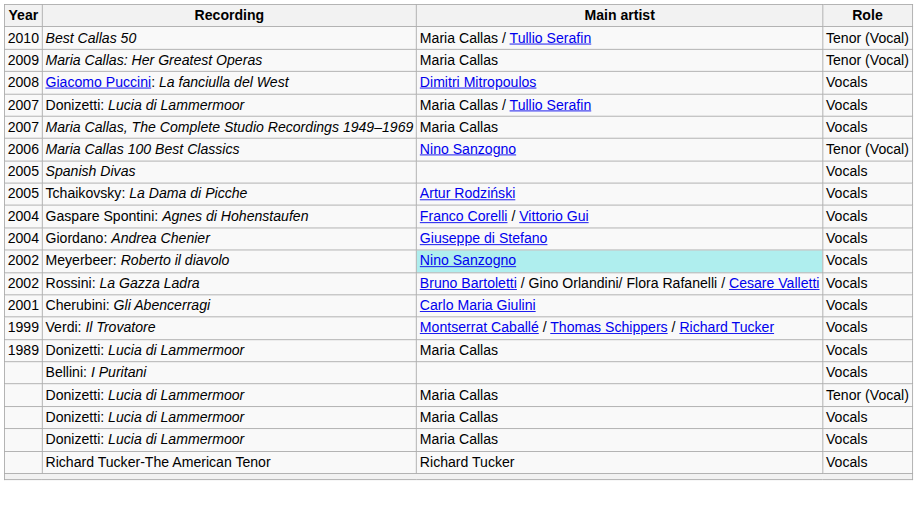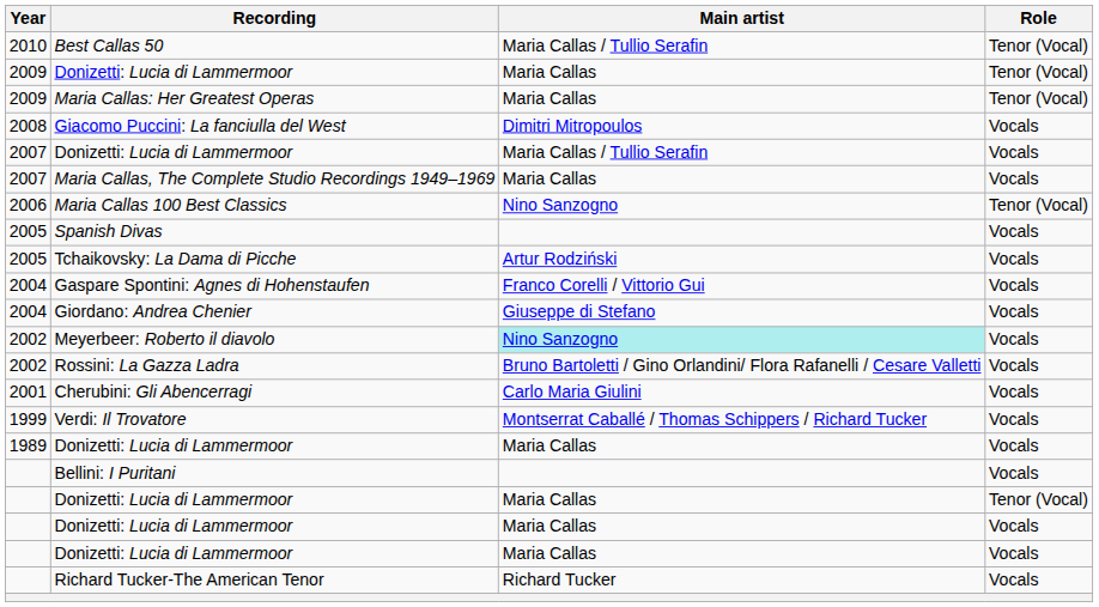+ row: 2009 | Donizetti: Lucia di Lammermoor | Maria Callas | Tenor (Vocal)
